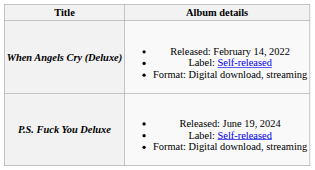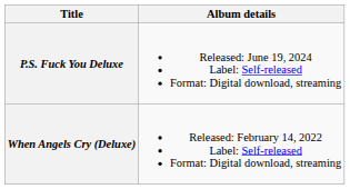rows swapped: When Angels Cry (Deluxe) <-> P.S. Fuck You Deluxe
